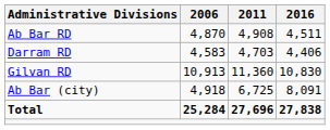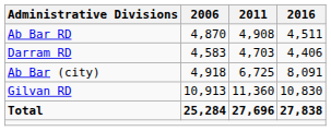rows swapped: Gilvan RD <-> Ab Bar (city)
